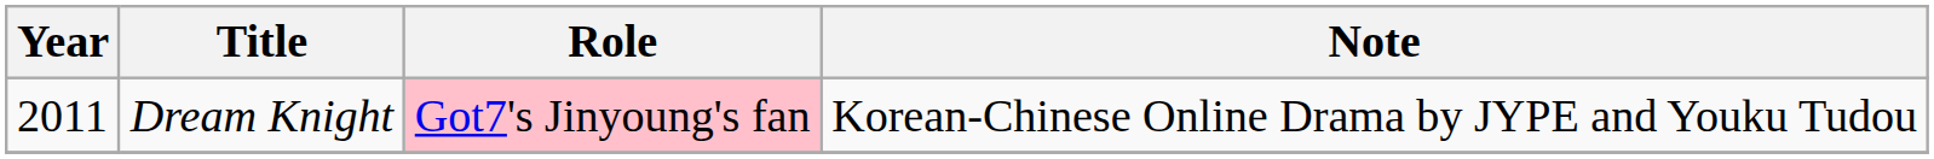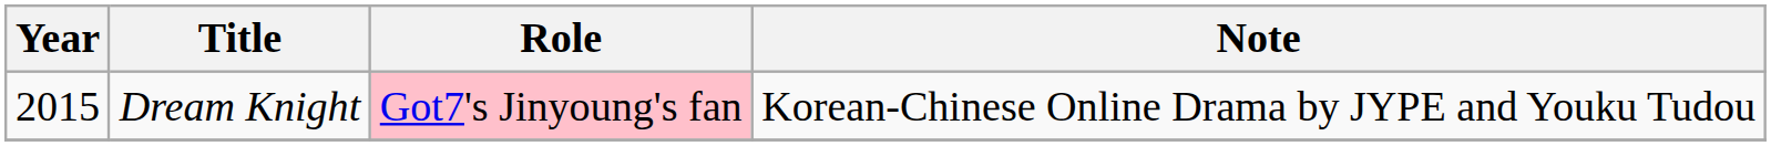Dream Knight | Year: 2011 -> 2015
